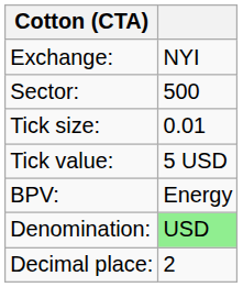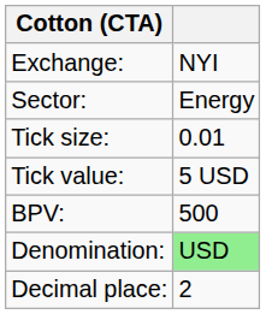Sector: | column 2: 500 -> Energy
BPV: | column 2: Energy -> 500
